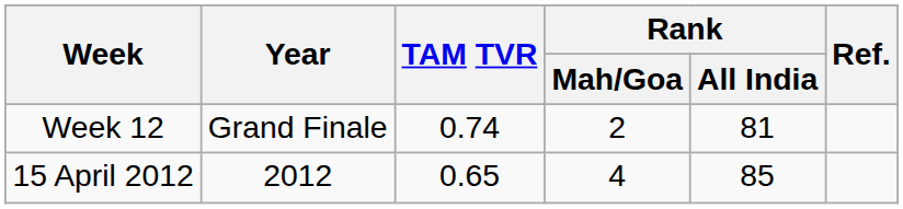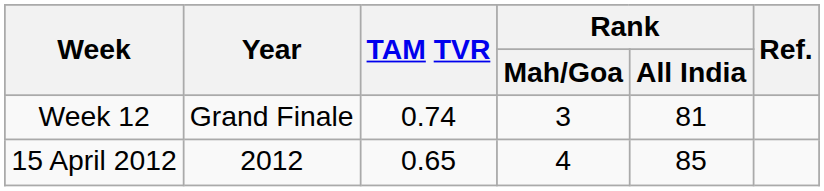Week 12 | Rank / Mah/Goa: 2 -> 3
